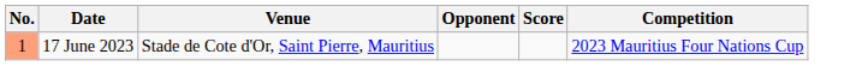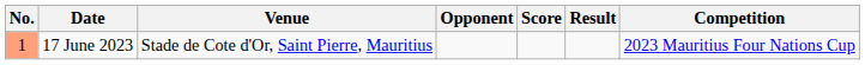+ column: Result
